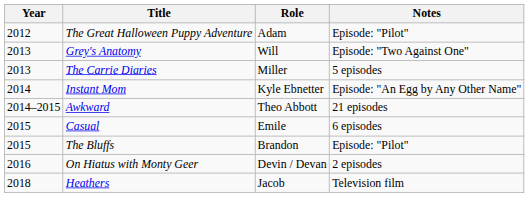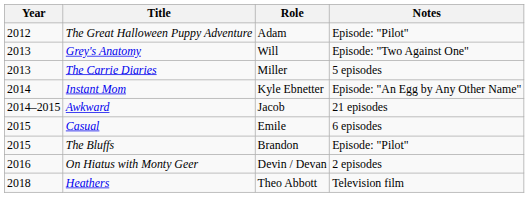Awkward | Role: Theo Abbott -> Jacob
Heathers | Role: Jacob -> Theo Abbott
